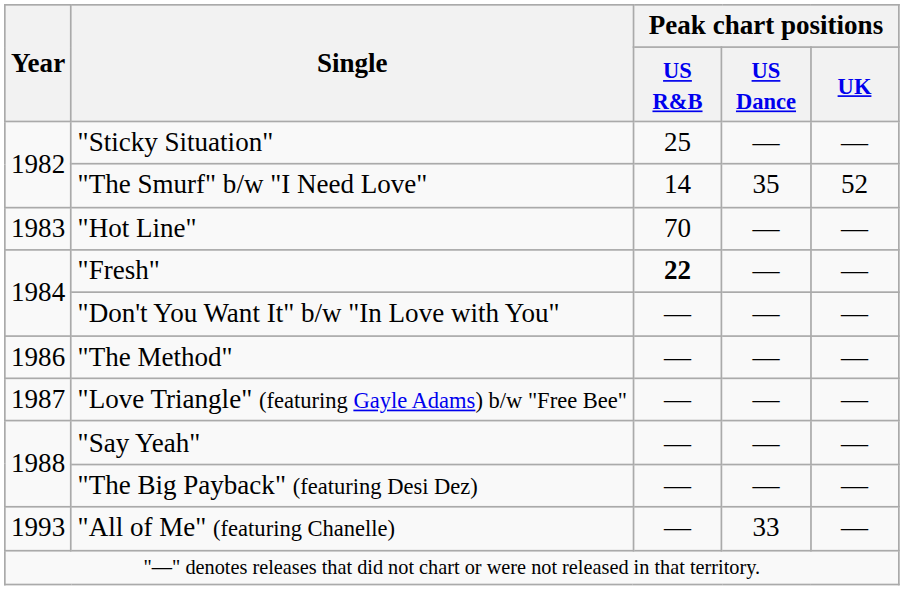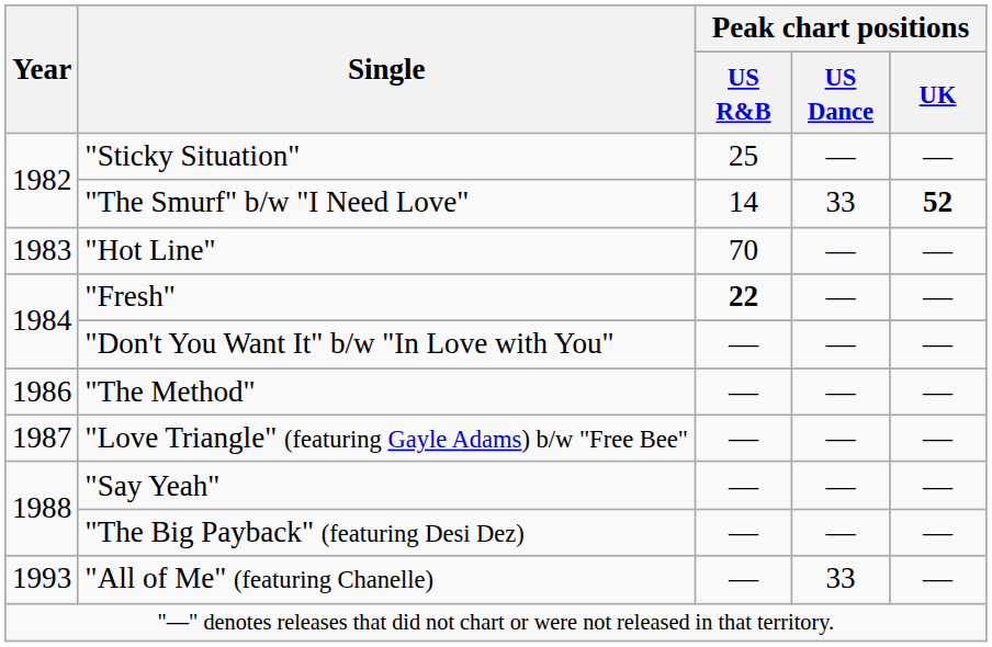"The Smurf" b/w "I Need Love" | Peak chart positions / US Dance: 35 -> 33
"The Smurf" b/w "I Need Love" | Peak chart positions / UK: normal -> bold
